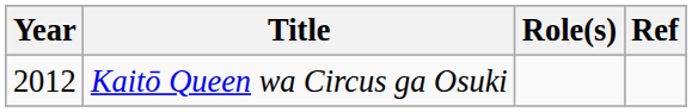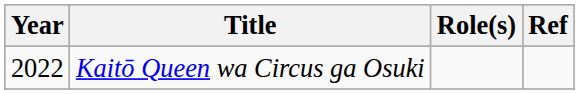Kaitō Queen wa Circus ga Osuki | Year: 2012 -> 2022
